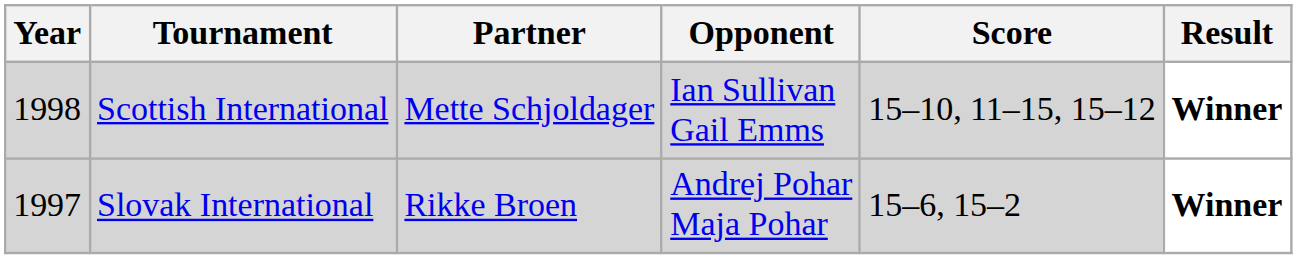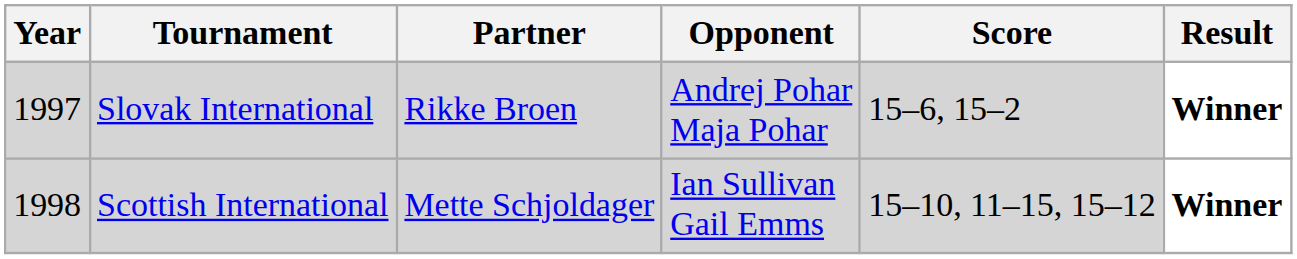rows swapped: Slovak International <-> Scottish International
